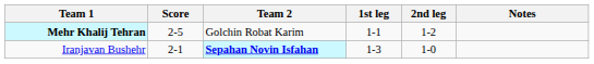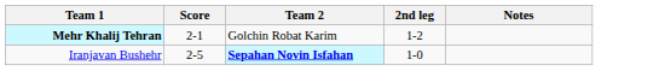- column: 1st leg | 1-1 | 1-3
Mehr Khalij Tehran | Score: 2-5 -> 2-1
Iranjavan Bushehr | Score: 2-1 -> 2-5
